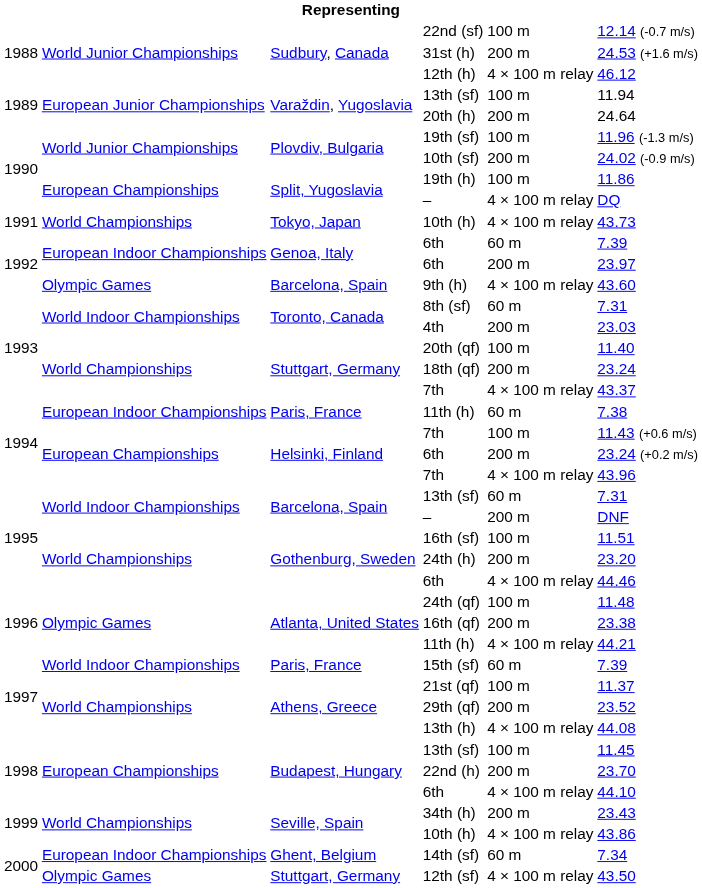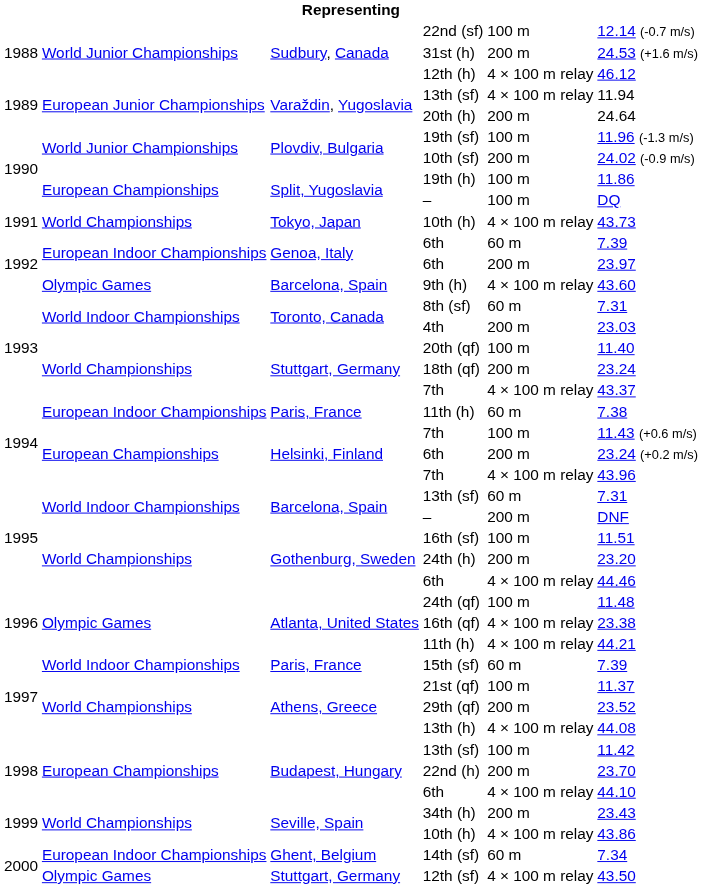Varaždin, Yugoslavia / 13th (sf) | column 5: 100 m -> 4 × 100 m relay
Split, Yugoslavia / – | column 5: 4 × 100 m relay -> 100 m
16th (qf) | column 5: 200 m -> 4 × 100 m relay
Budapest, Hungary / 13th (sf) | column 6: 11.45 -> 11.42
